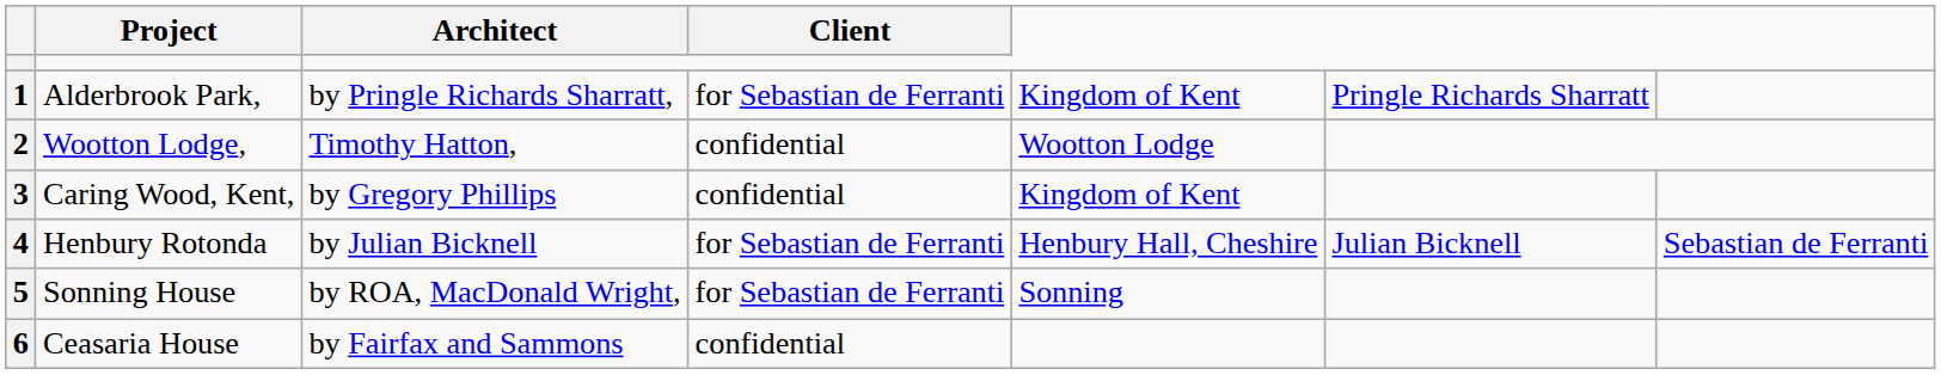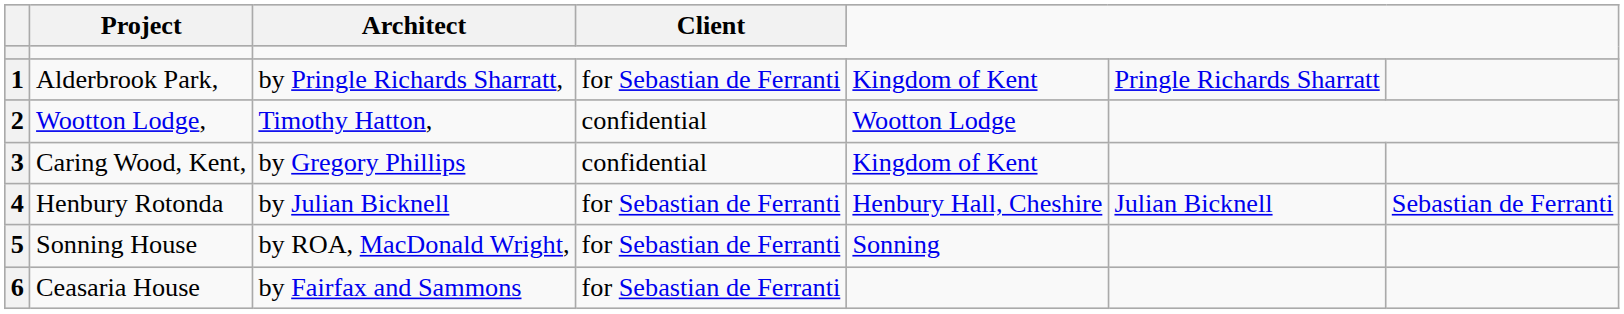6 | Client: confidential -> for Sebastian de Ferranti
